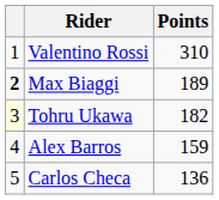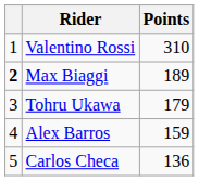Tohru Ukawa | column 1: lightyellow background -> no background
Tohru Ukawa | Points: 182 -> 179
